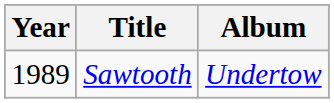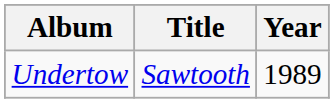columns swapped: Year <-> Album
